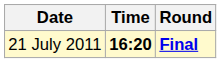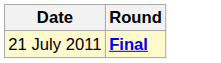- column: Time | 16:20
